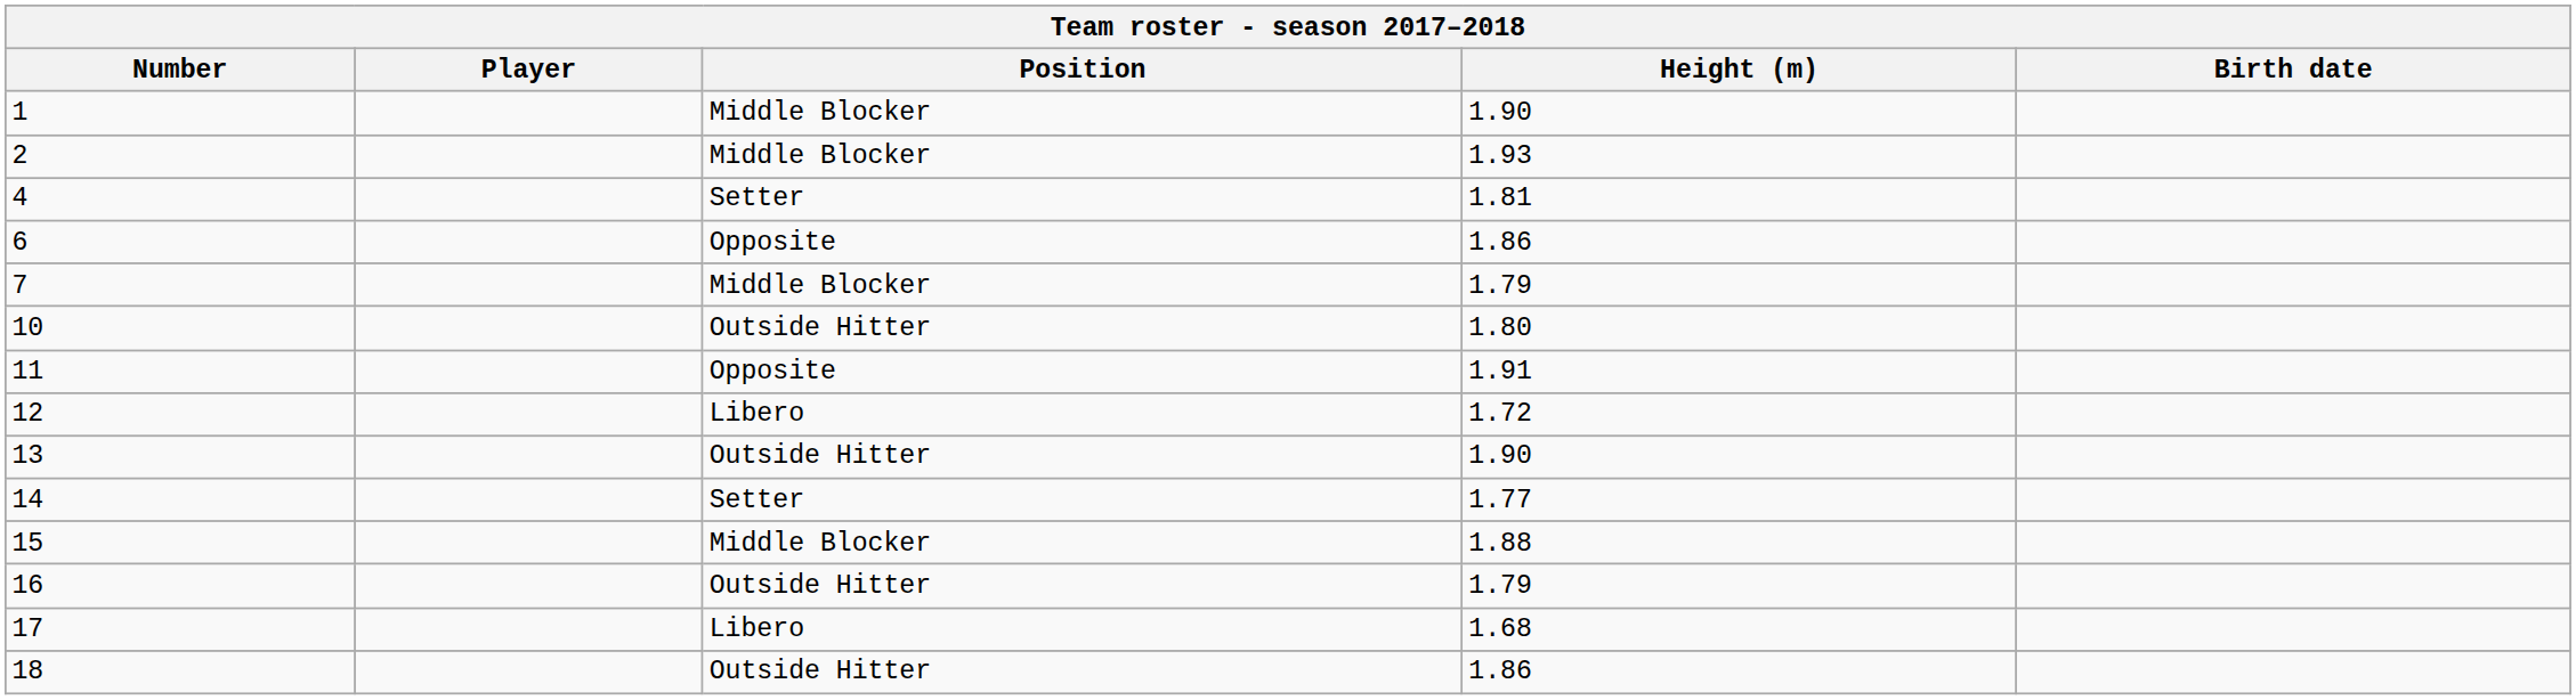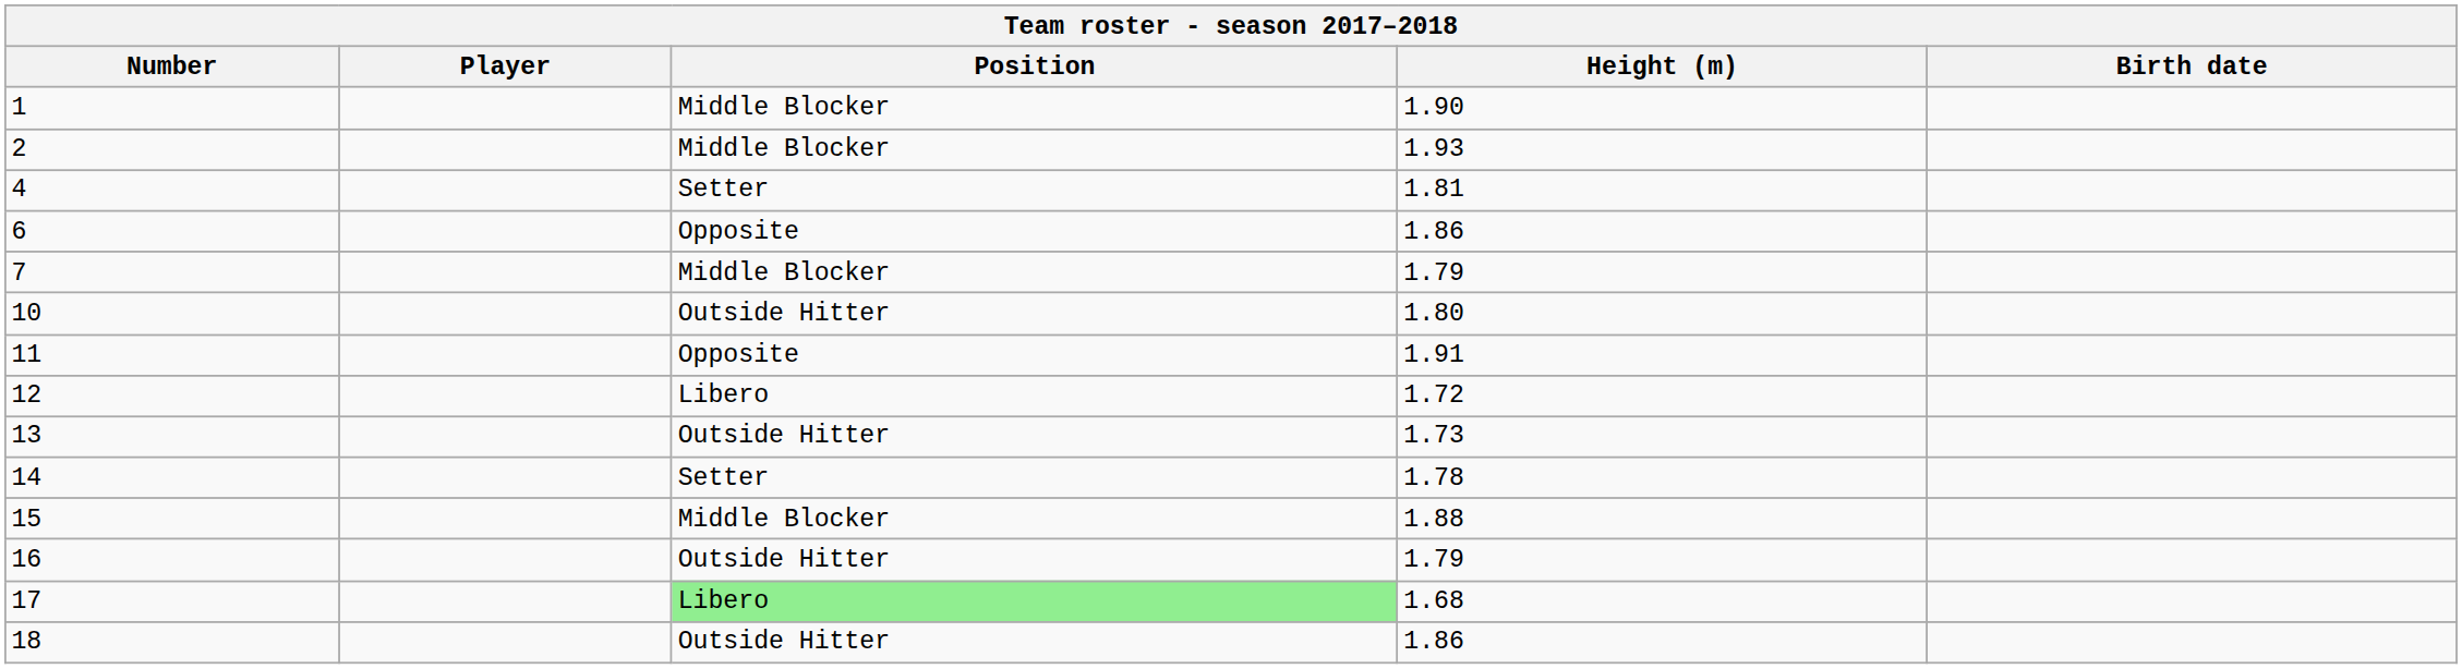13 | Height (m): 1.90 -> 1.73
14 | Height (m): 1.77 -> 1.78
17 | Position: no background -> lightgreen background
